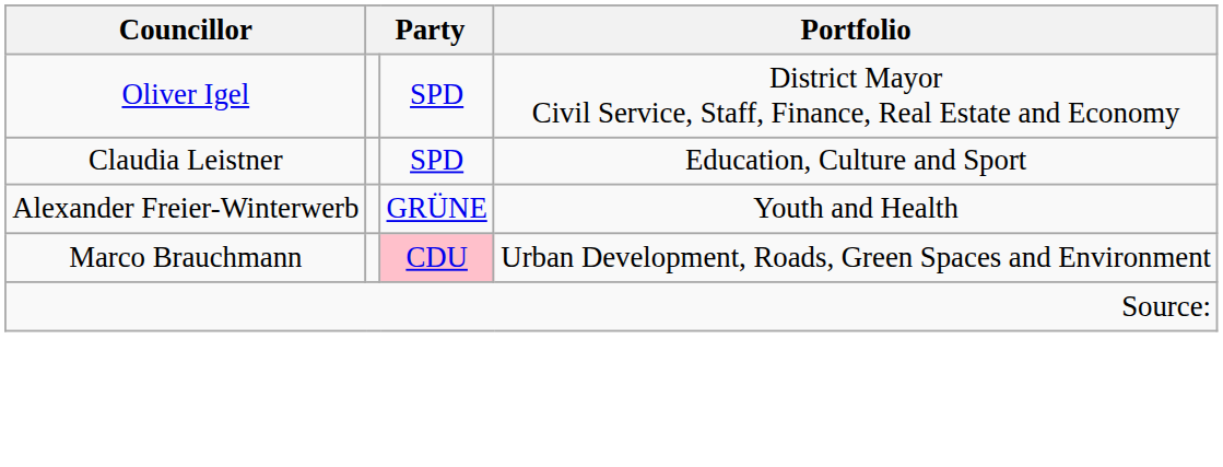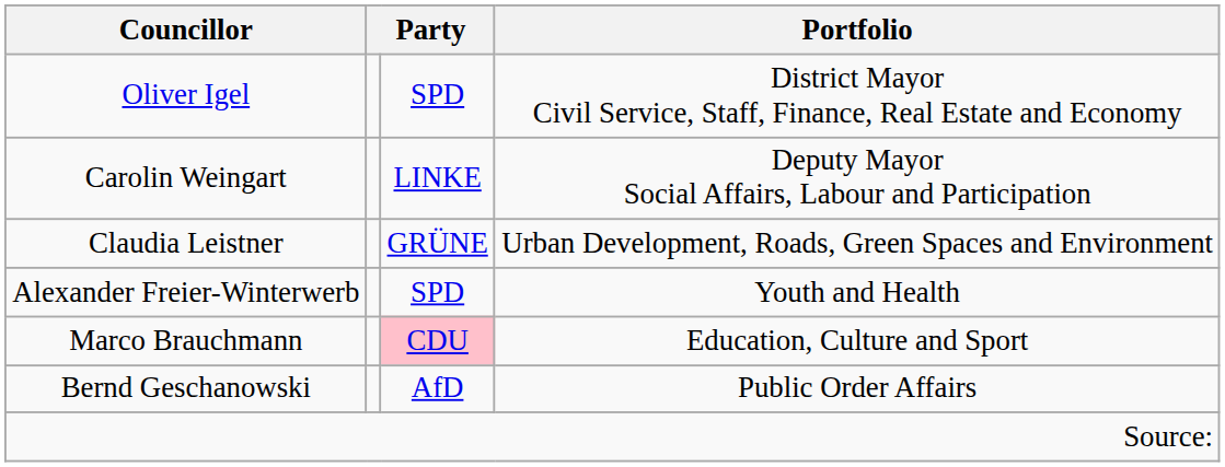+ row: Carolin Weingart | LINKE | Deputy Mayor Social Affairs, Labour and Participation
Claudia Leistner | column 3: SPD -> GRÜNE
Claudia Leistner | Portfolio: Education, Culture and Sport -> Urban Development, Roads, Green Spaces and Environment
Alexander Freier-Winterwerb | column 3: GRÜNE -> SPD
Marco Brauchmann | Portfolio: Urban Development, Roads, Green Spaces and Environment -> Education, Culture and Sport
+ row: Bernd Geschanowski | AfD | Public Order Affairs
